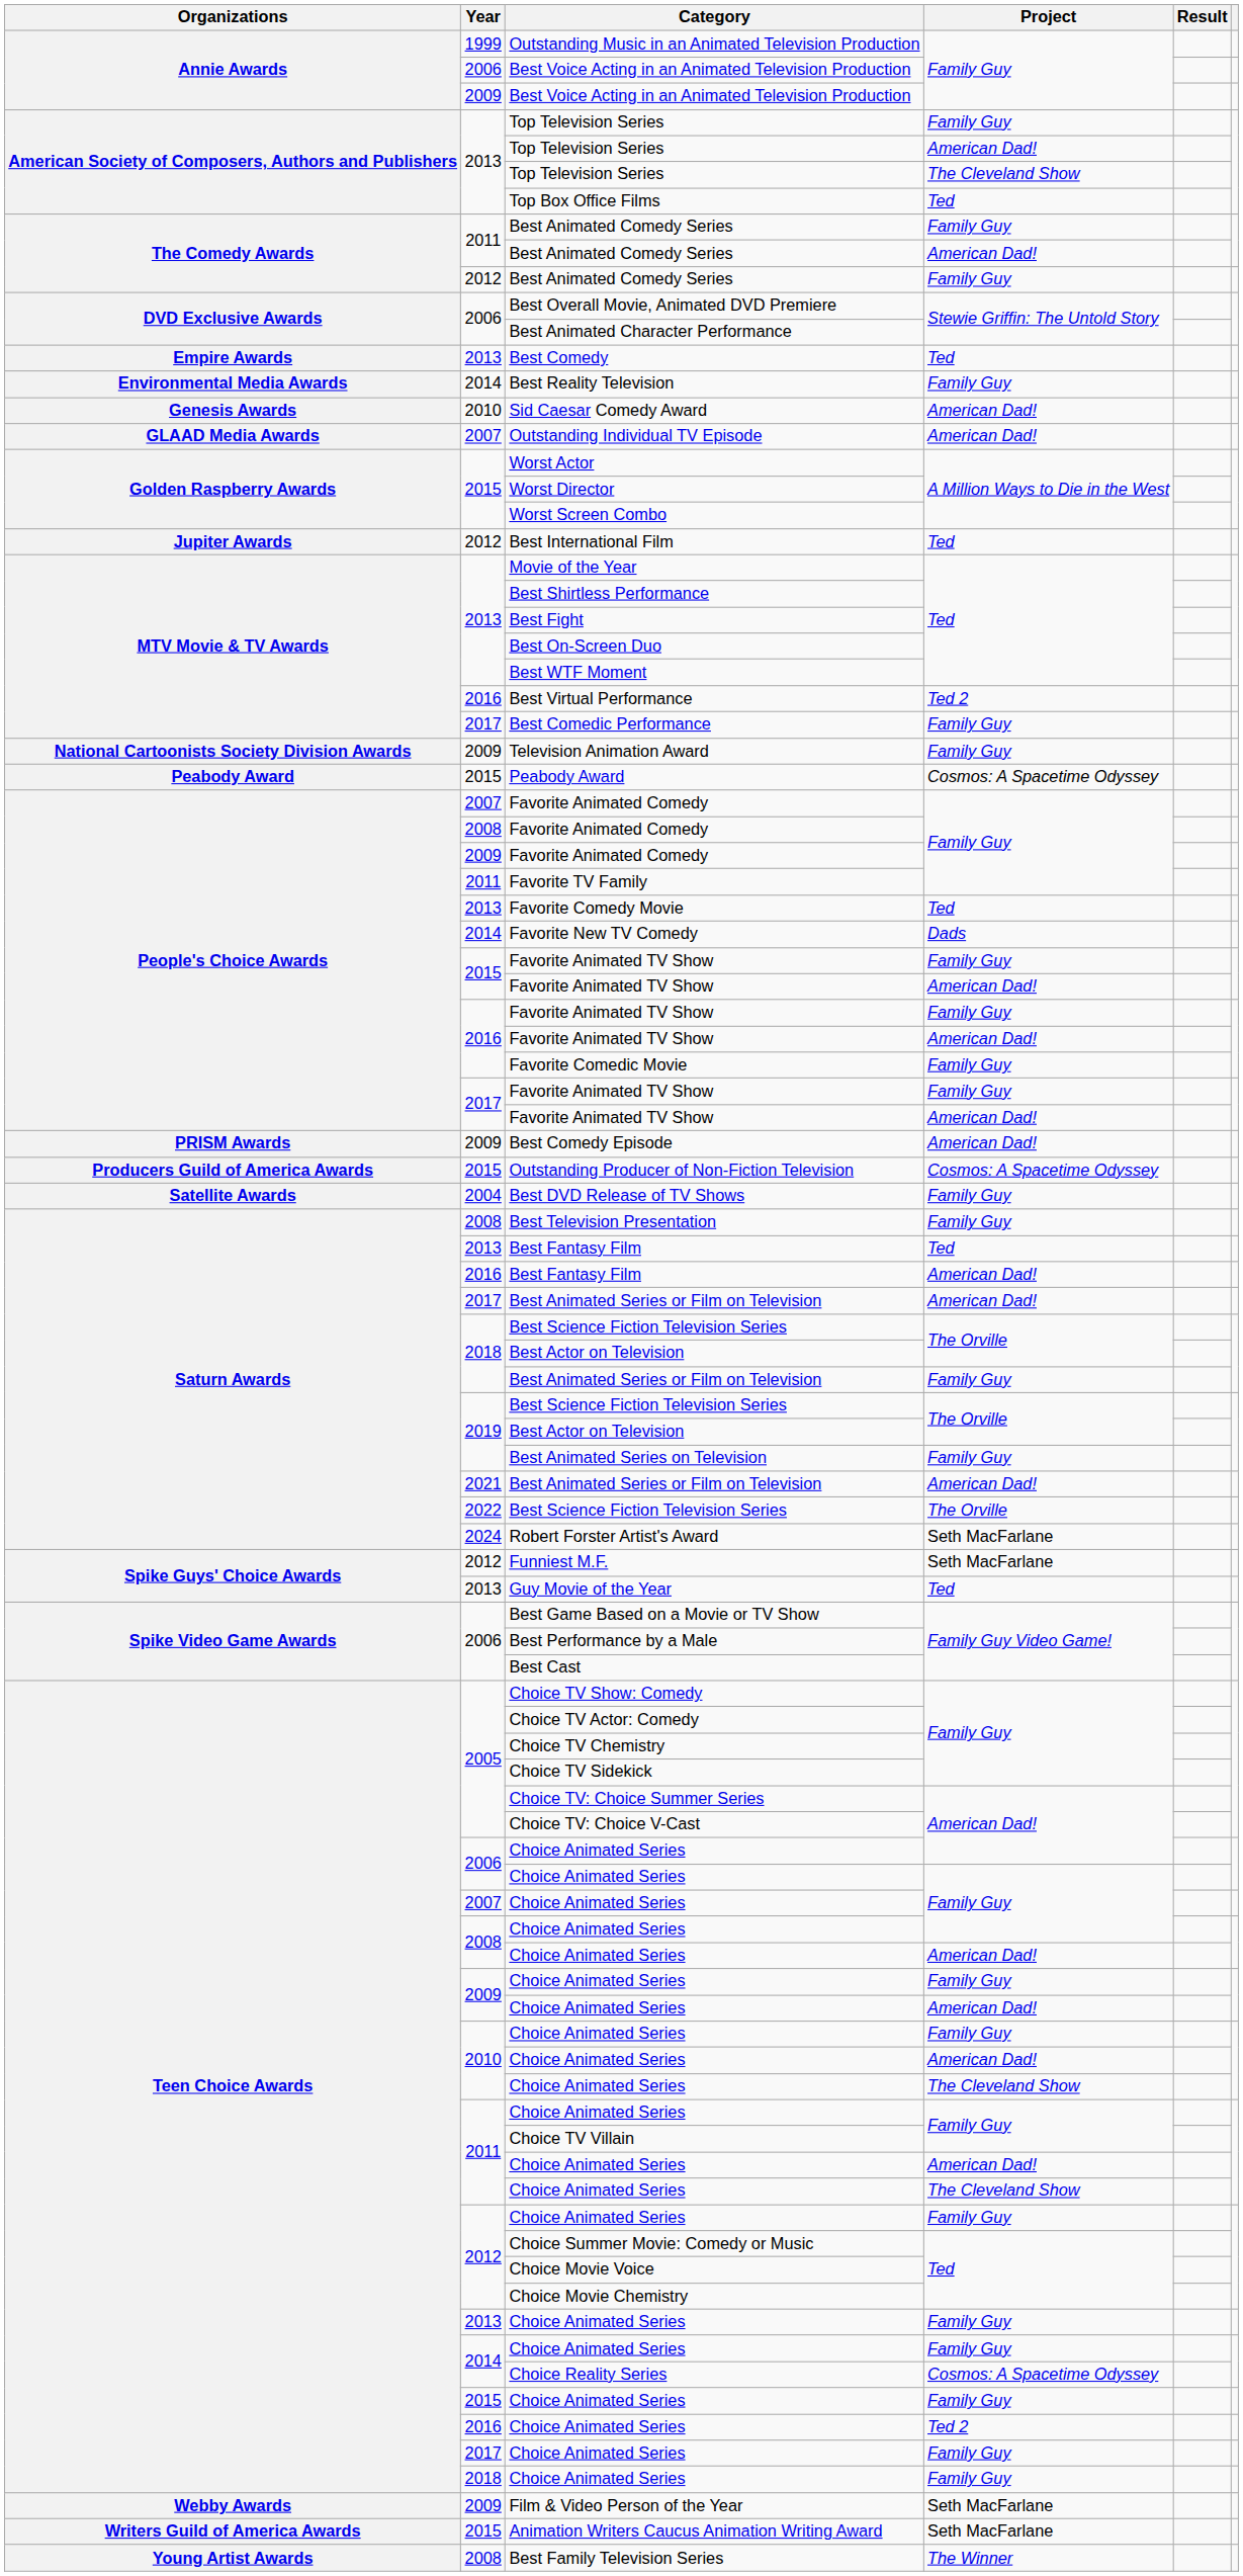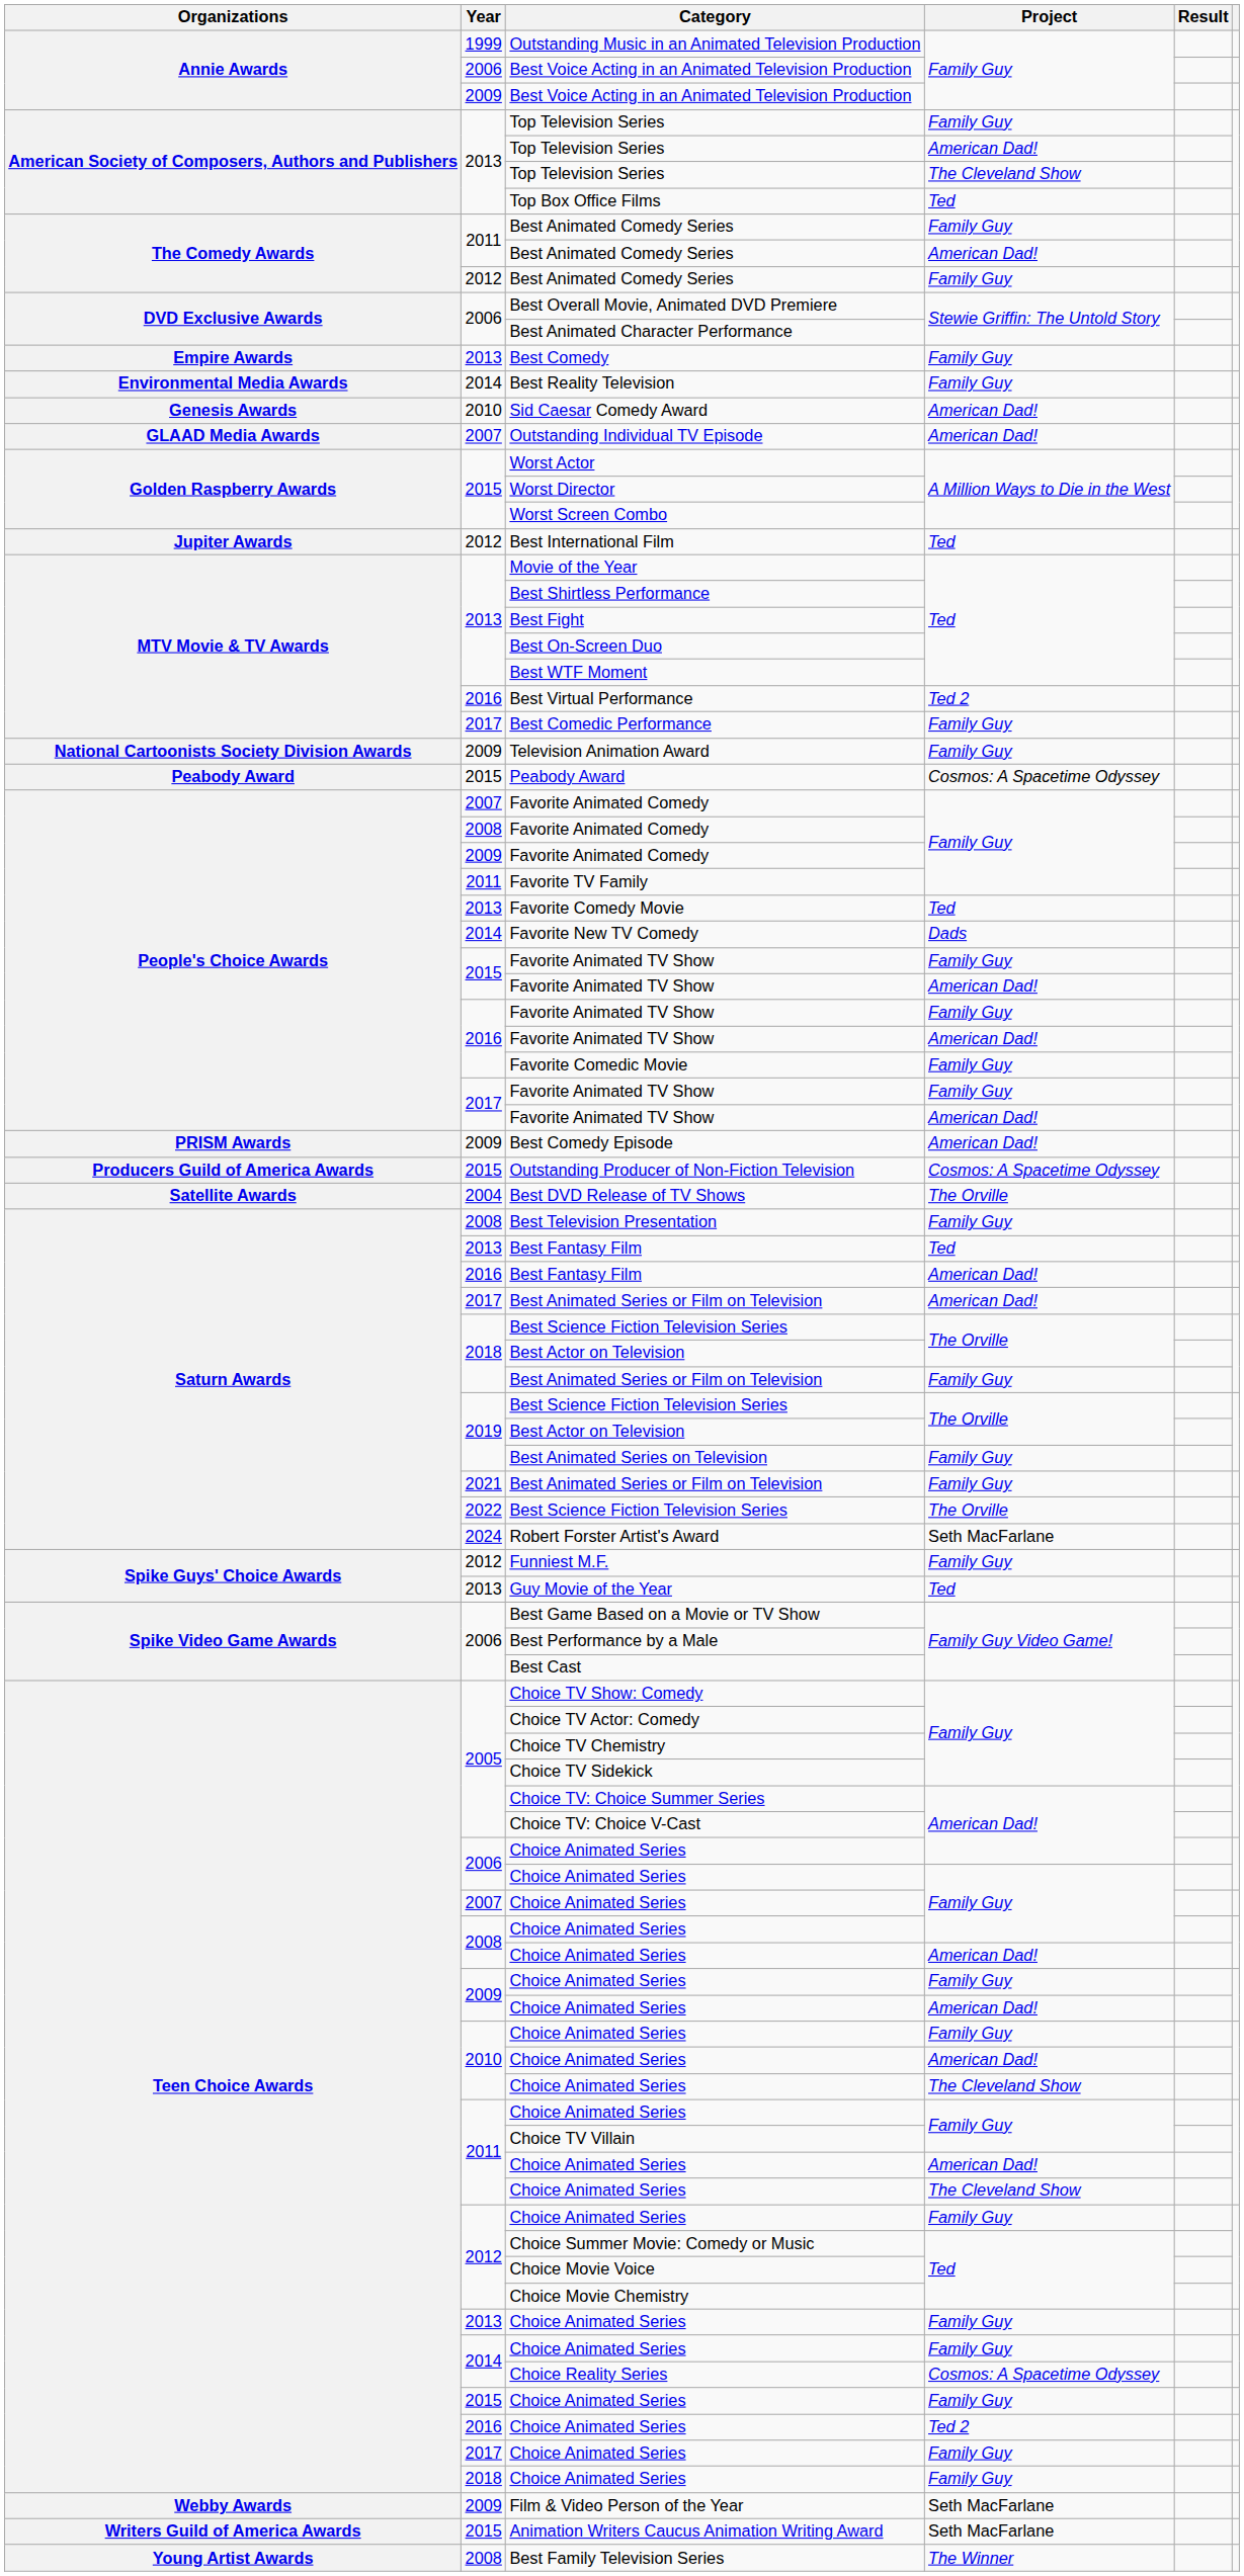Best Comedy | Project: Ted -> Family Guy
Best DVD Release of TV Shows | Project: Family Guy -> The Orville
2021 / Best Animated Series or Film on Television | Project: American Dad! -> Family Guy
Funniest M.F. | Project: Seth MacFarlane -> Family Guy
